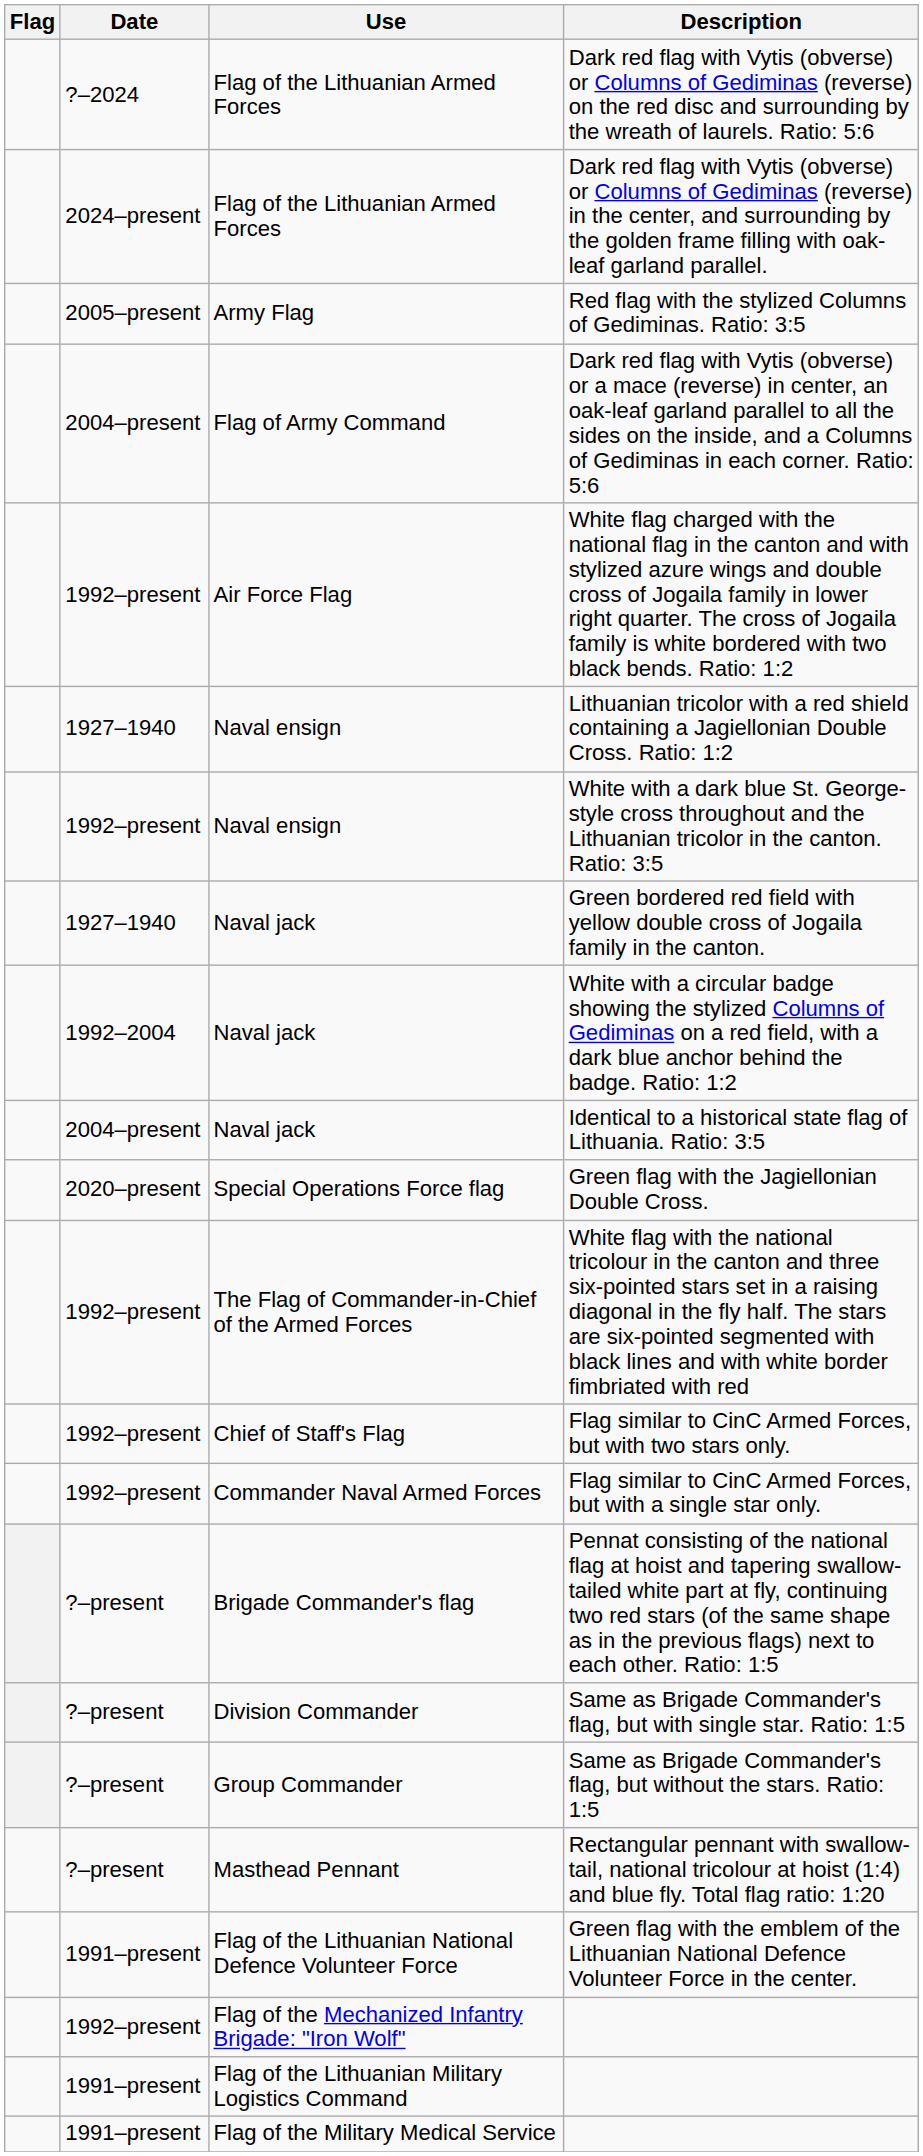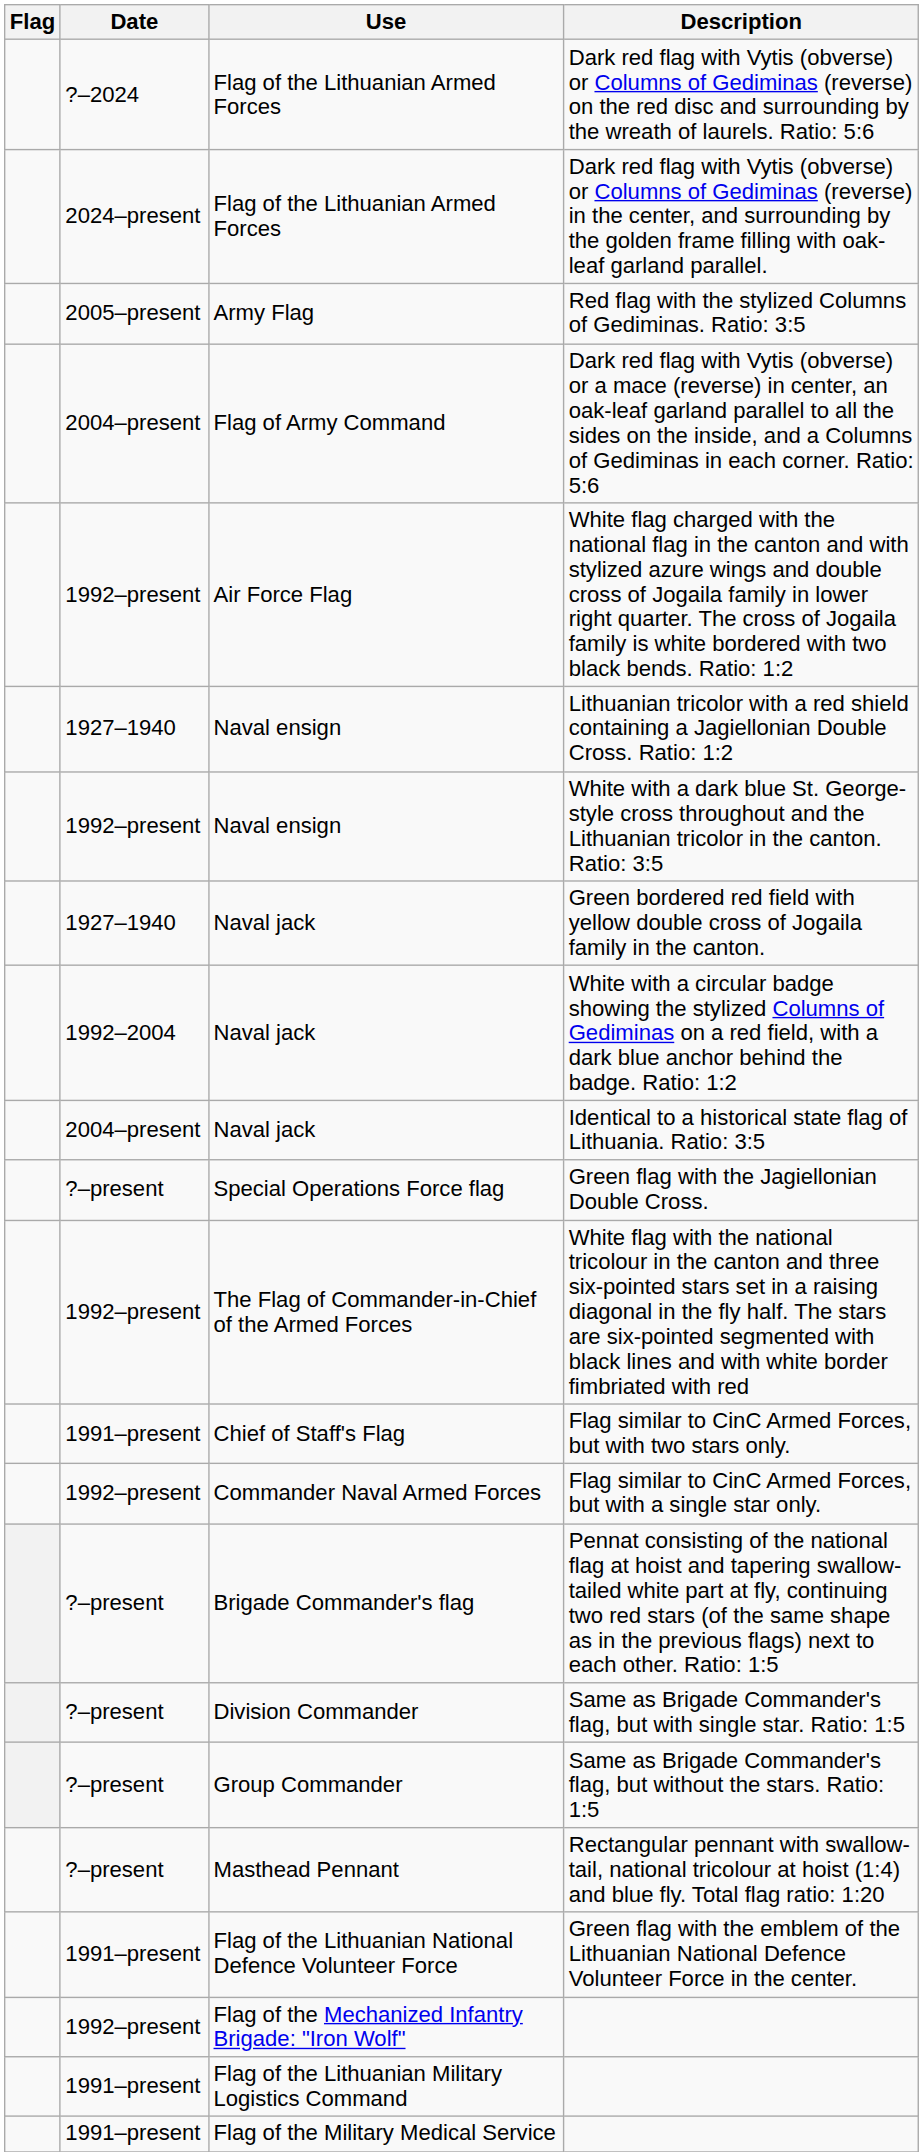Green flag with the Jagiellonian Double Cross. | Date: 2020–present -> ?–present
Flag similar to CinC Armed Forces, but with two stars only. | Date: 1992–present -> 1991–present
